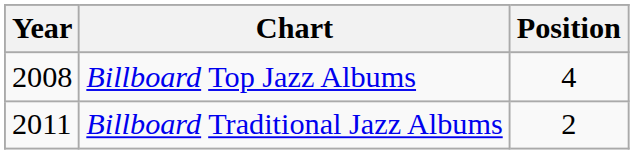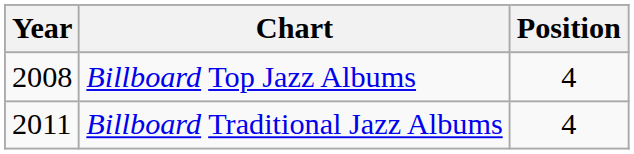Billboard Traditional Jazz Albums | Position: 2 -> 4
